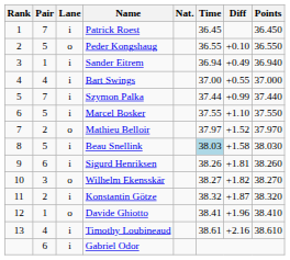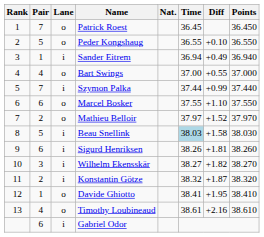Patrick Roest | Lane: i -> o
Bart Swings | Lane: i -> o
Marcel Bosker | Pair: 5 -> 6
Marcel Bosker | Lane: i -> o
Wilhelm Ekensskär | Lane: o -> i
Davide Ghiotto | Diff: +1.96 -> +1.95
Timothy Loubineaud | Lane: i -> o
